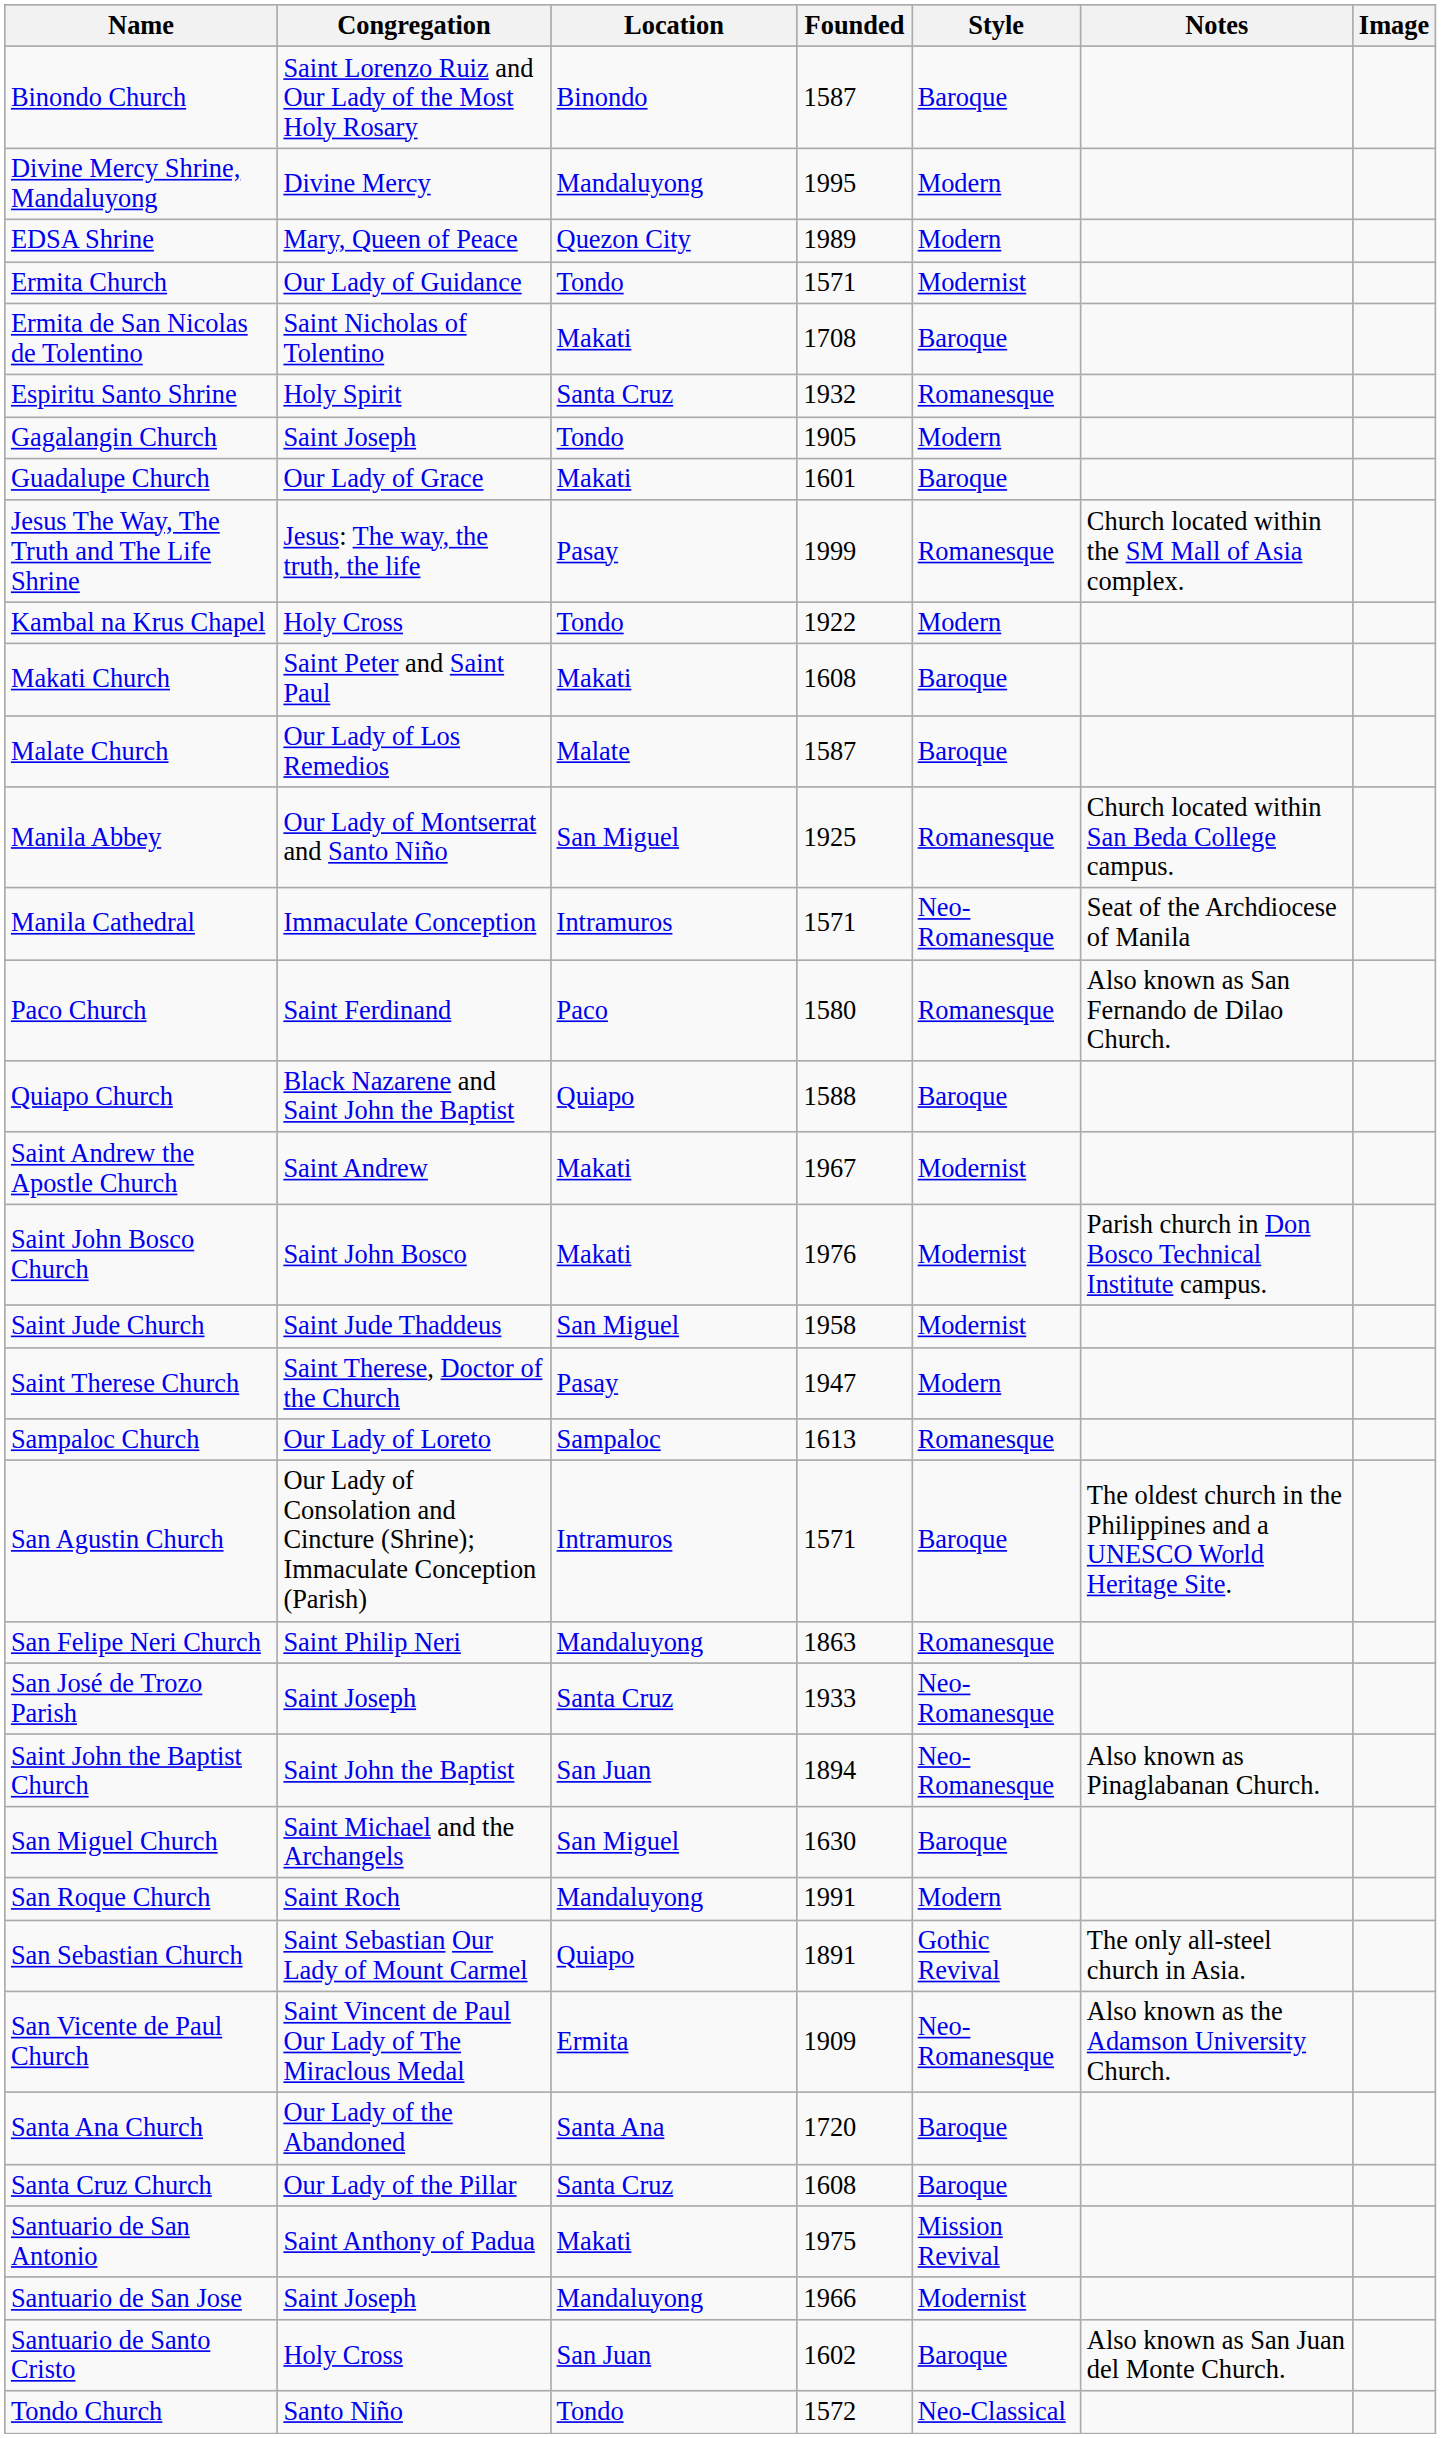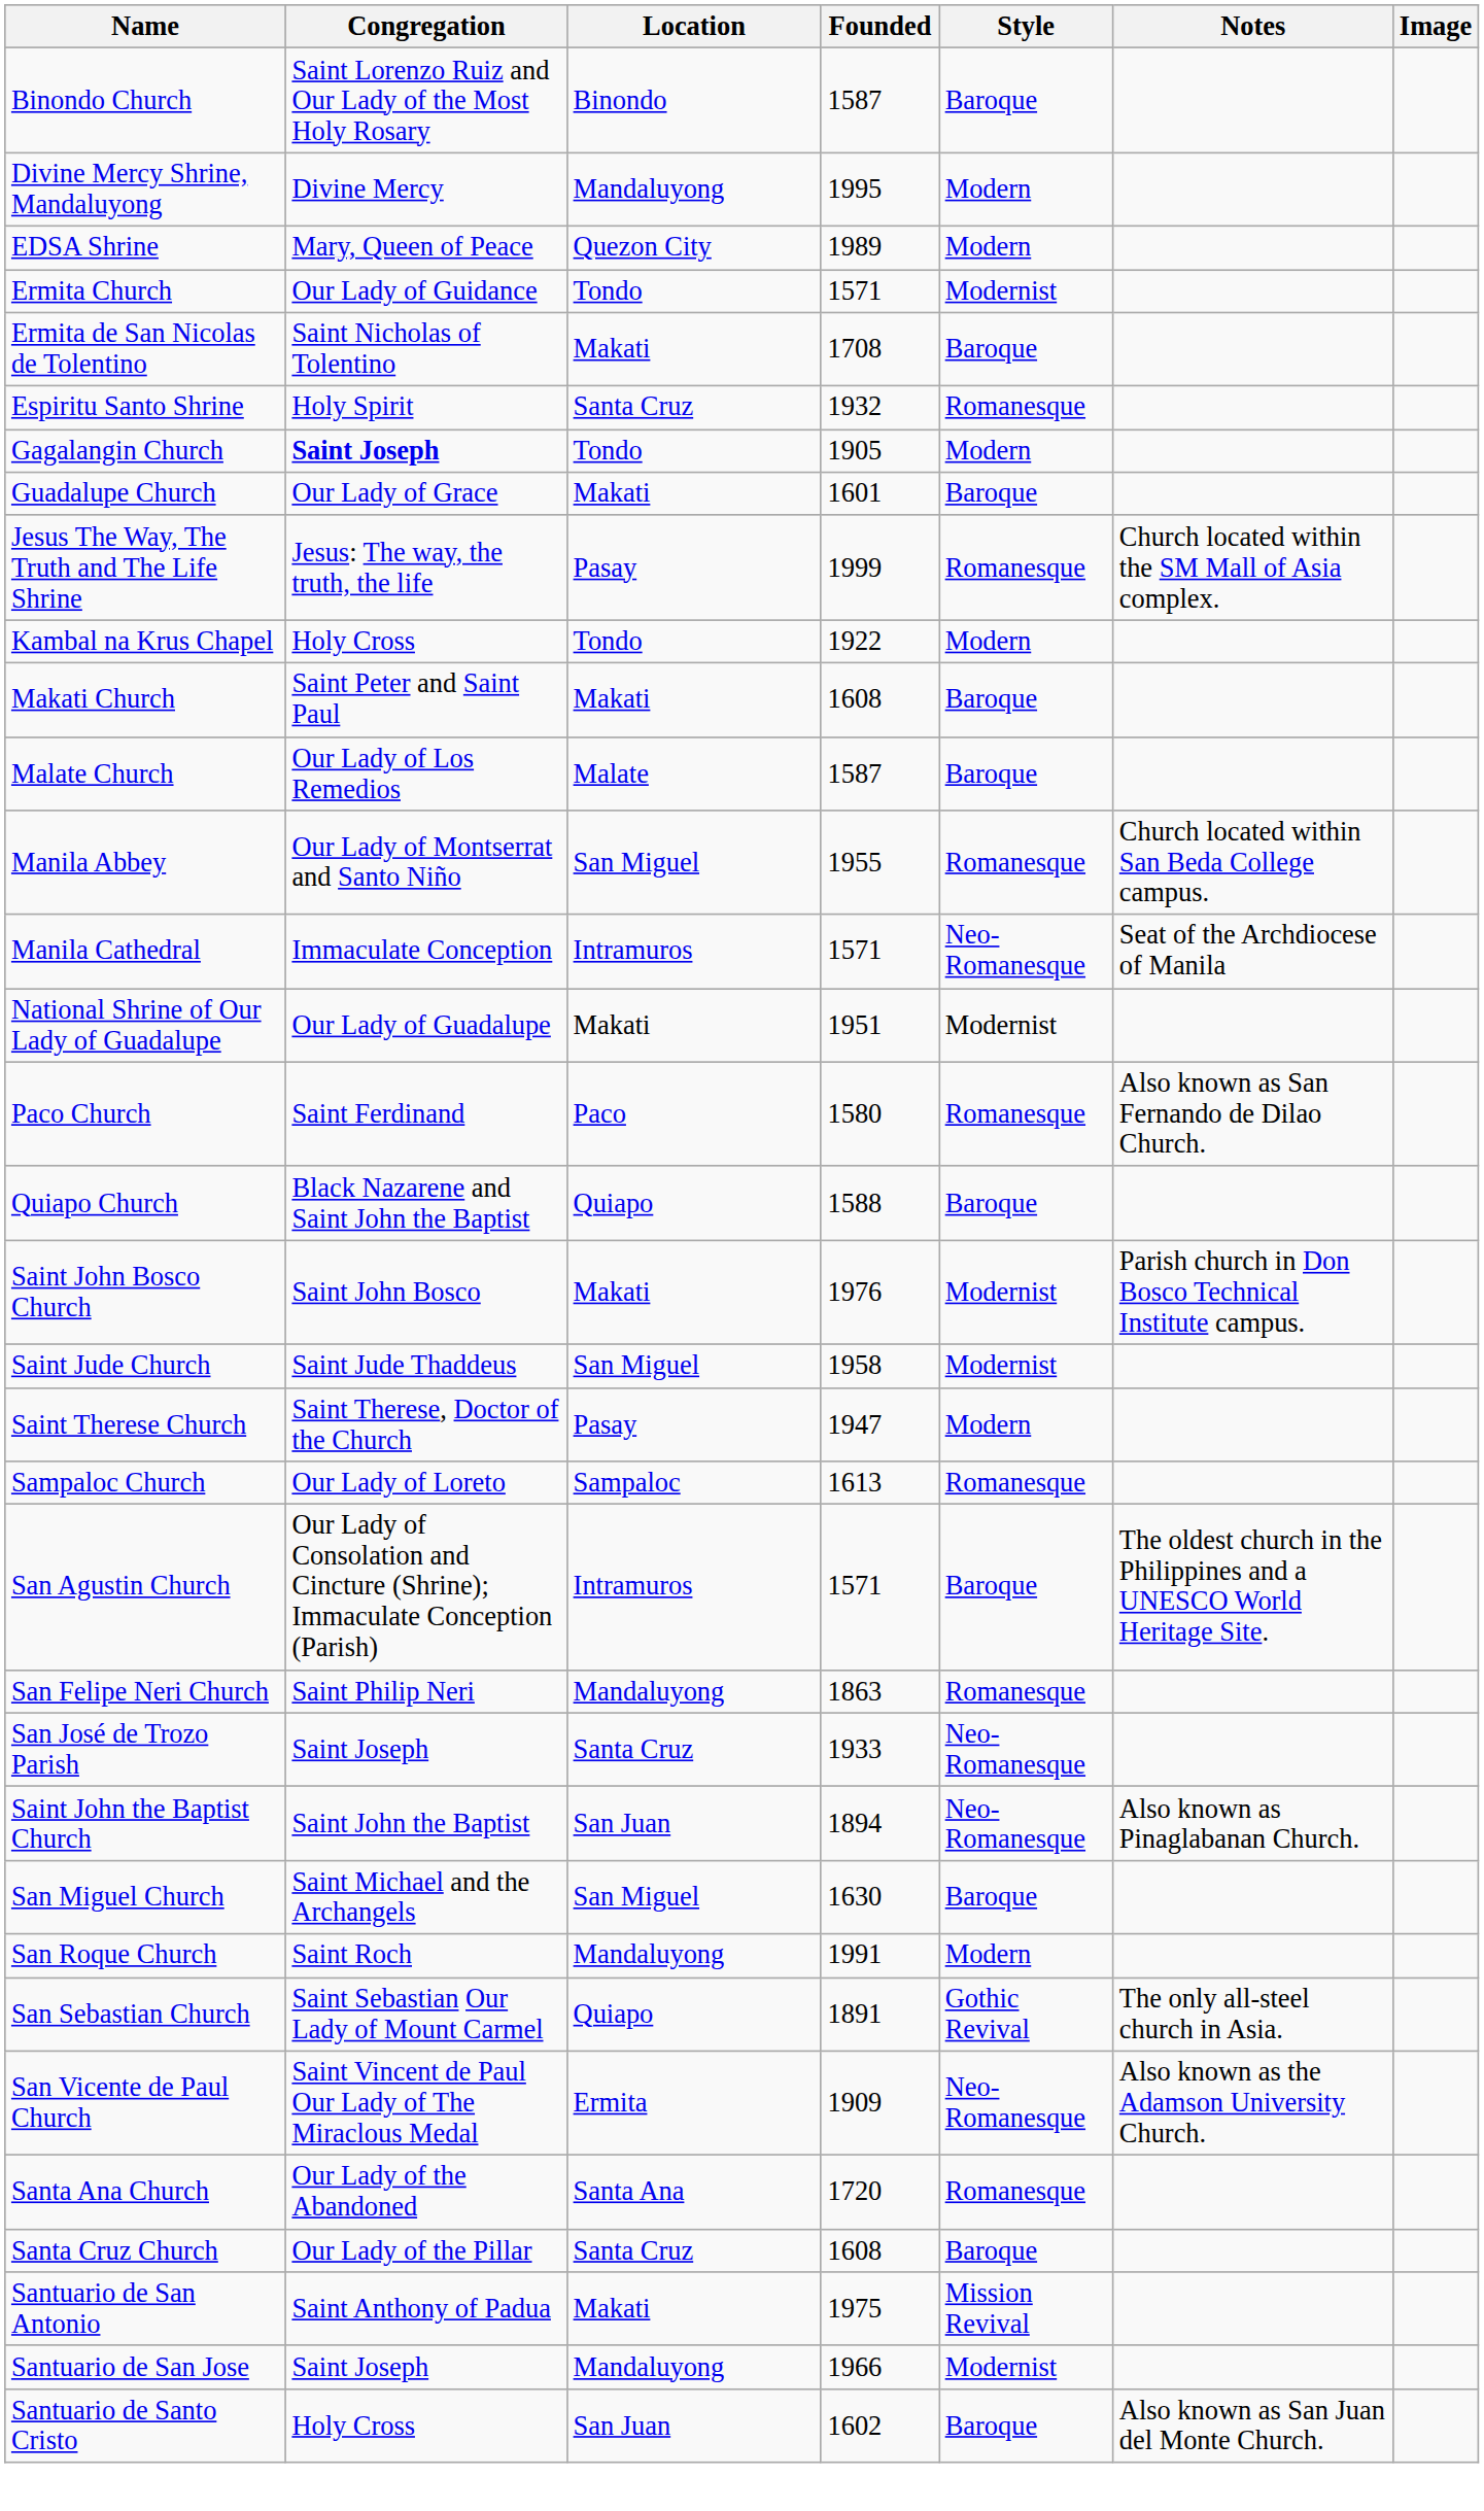Gagalangin Church | Congregation: normal -> bold
Manila Abbey | Founded: 1925 -> 1955
+ row: National Shrine of Our Lady of Guadalupe | Our Lady of Guadalupe | Makati | 1951 | Modernist
- row: Saint Andrew the Apostle Church | Saint Andrew | Makati | 1967 | Modernist
Santa Ana Church | Style: Baroque -> Romanesque
- row: Tondo Church | Santo Niño | Tondo | 1572 | Neo-Classical
